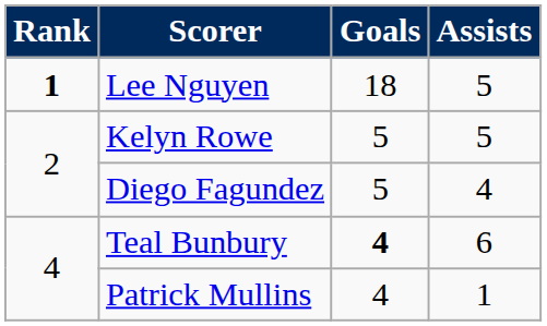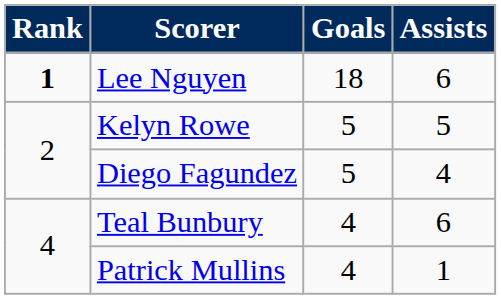Lee Nguyen | Assists: 5 -> 6
Teal Bunbury | Goals: bold -> normal
